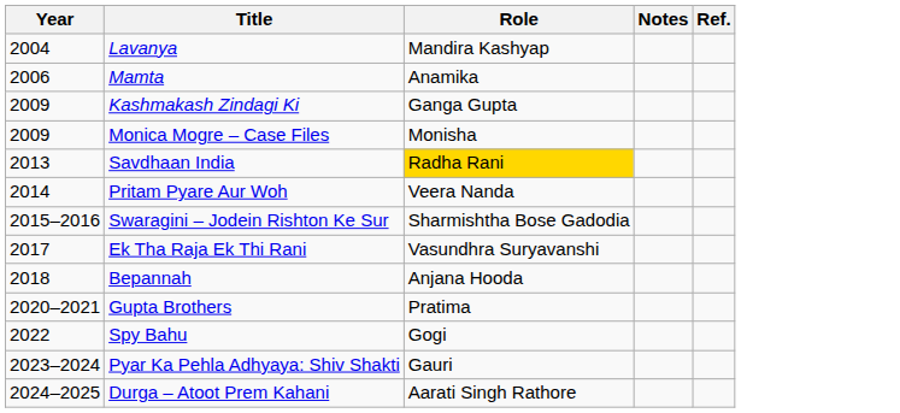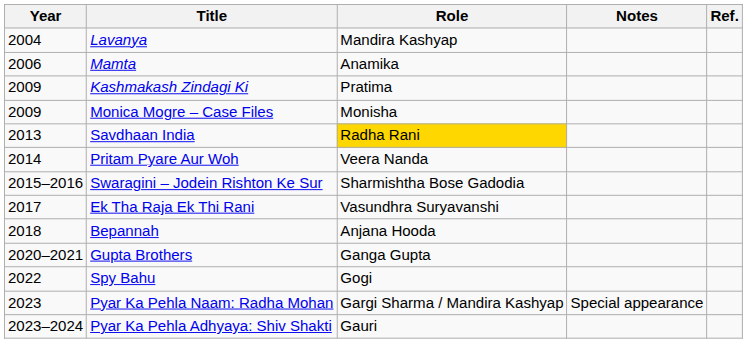Kashmakash Zindagi Ki | Role: Ganga Gupta -> Pratima
Gupta Brothers | Role: Pratima -> Ganga Gupta
+ row: 2023 | Pyar Ka Pehla Naam: Radha Mohan | Gargi Sharma / Mandira Kashyap | Special appearance
- row: 2024–2025 | Durga – Atoot Prem Kahani | Aarati Singh Rathore
